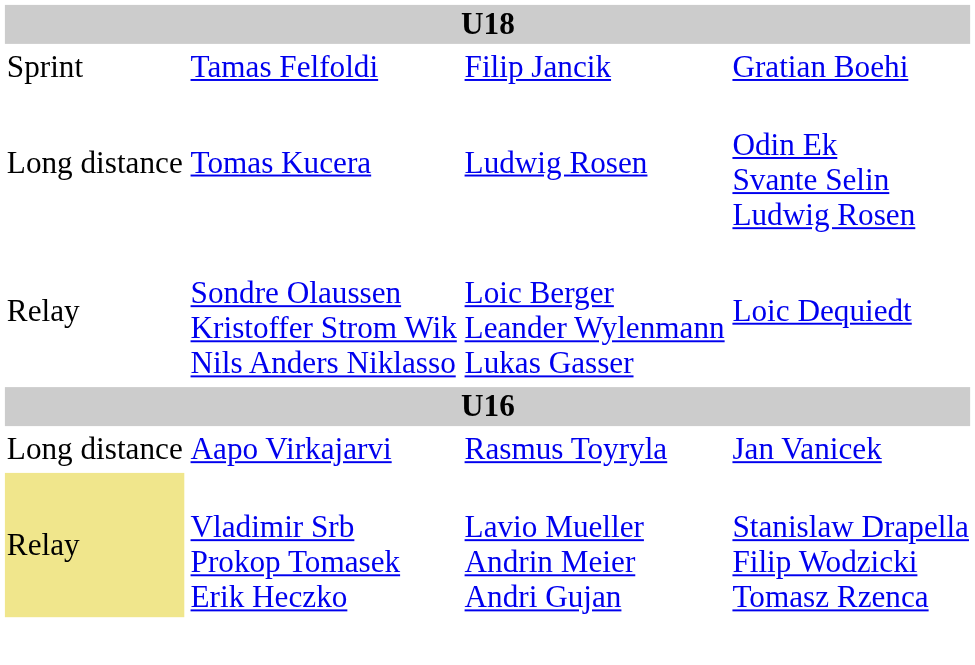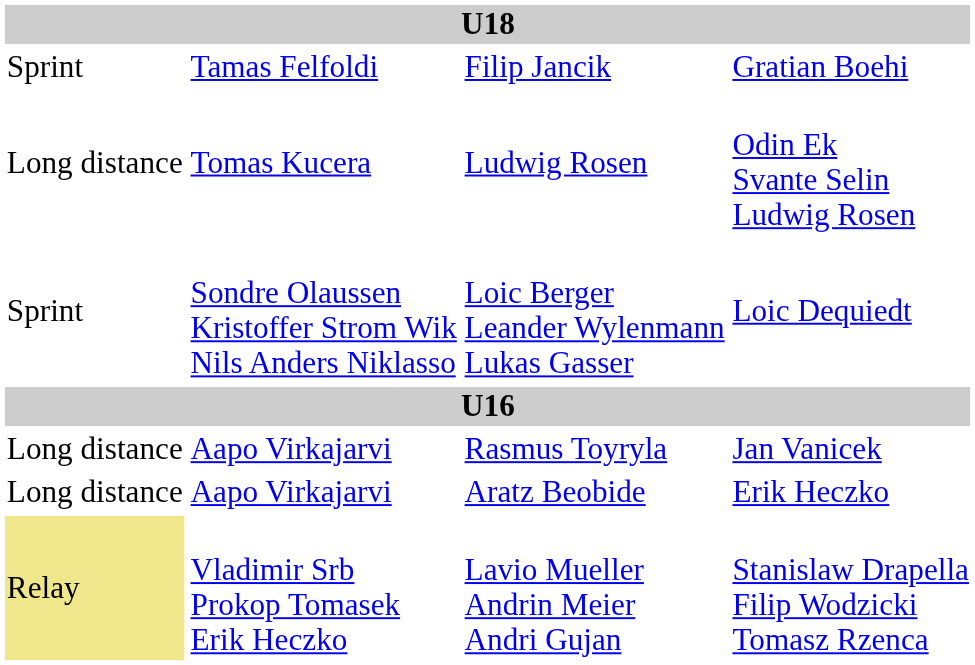Loic Berger Leander Wylenmann Lukas Gasser | column 1: Relay -> Sprint
+ row: Long distance | Aapo Virkajarvi | Aratz Beobide | Erik Heczko
